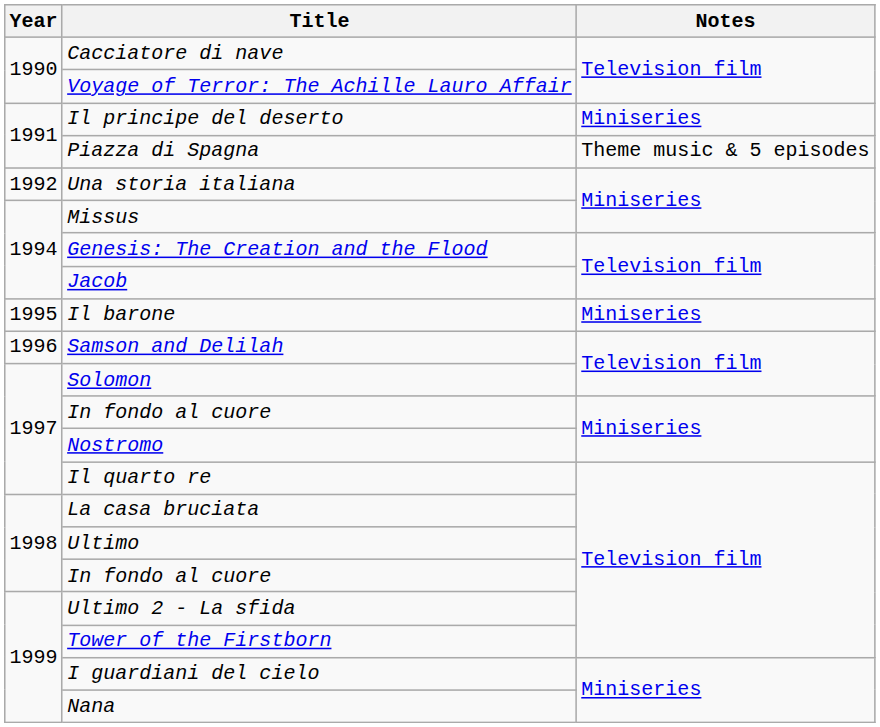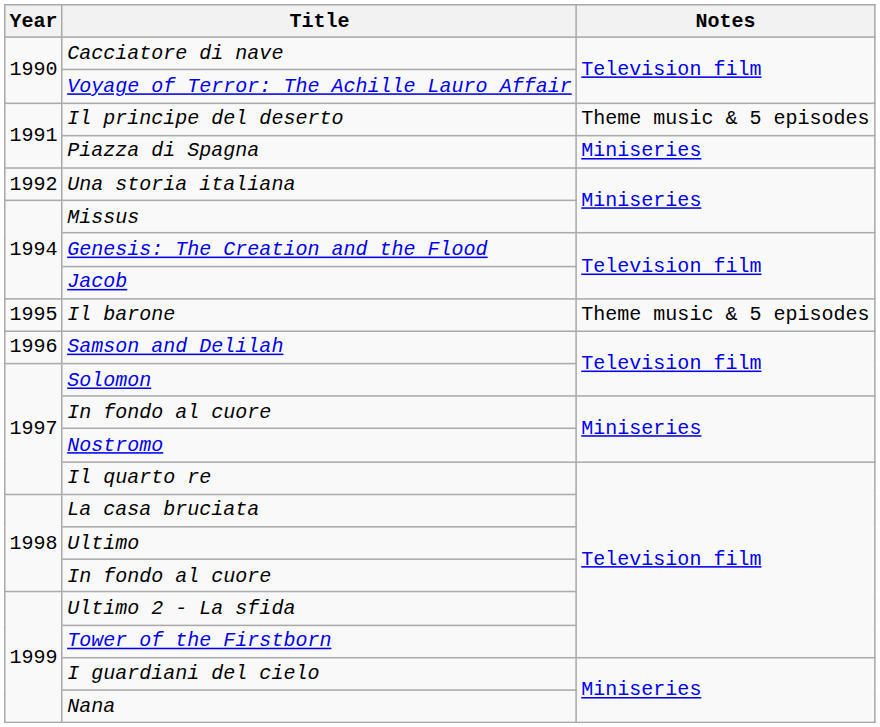Il principe del deserto | Notes: Miniseries -> Theme music & 5 episodes
Piazza di Spagna | Notes: Theme music & 5 episodes -> Miniseries
Il barone | Notes: Miniseries -> Theme music & 5 episodes
